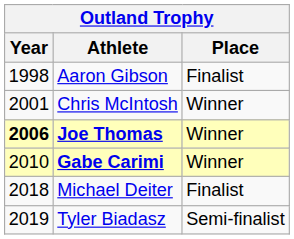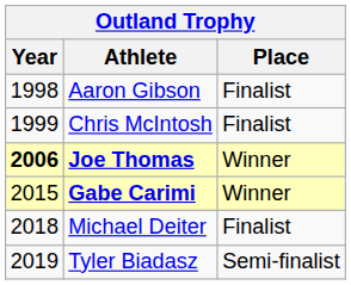Chris McIntosh | Year: 2001 -> 1999
Chris McIntosh | Place: Winner -> Finalist
Gabe Carimi | Year: 2010 -> 2015
